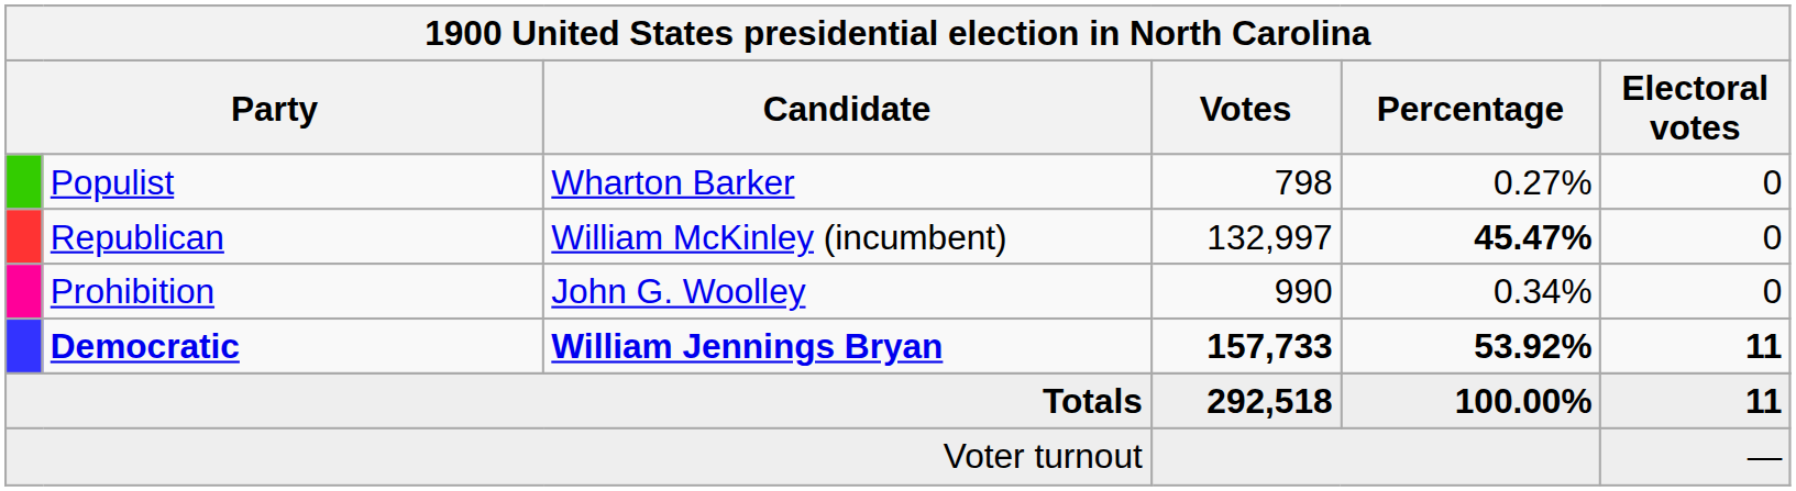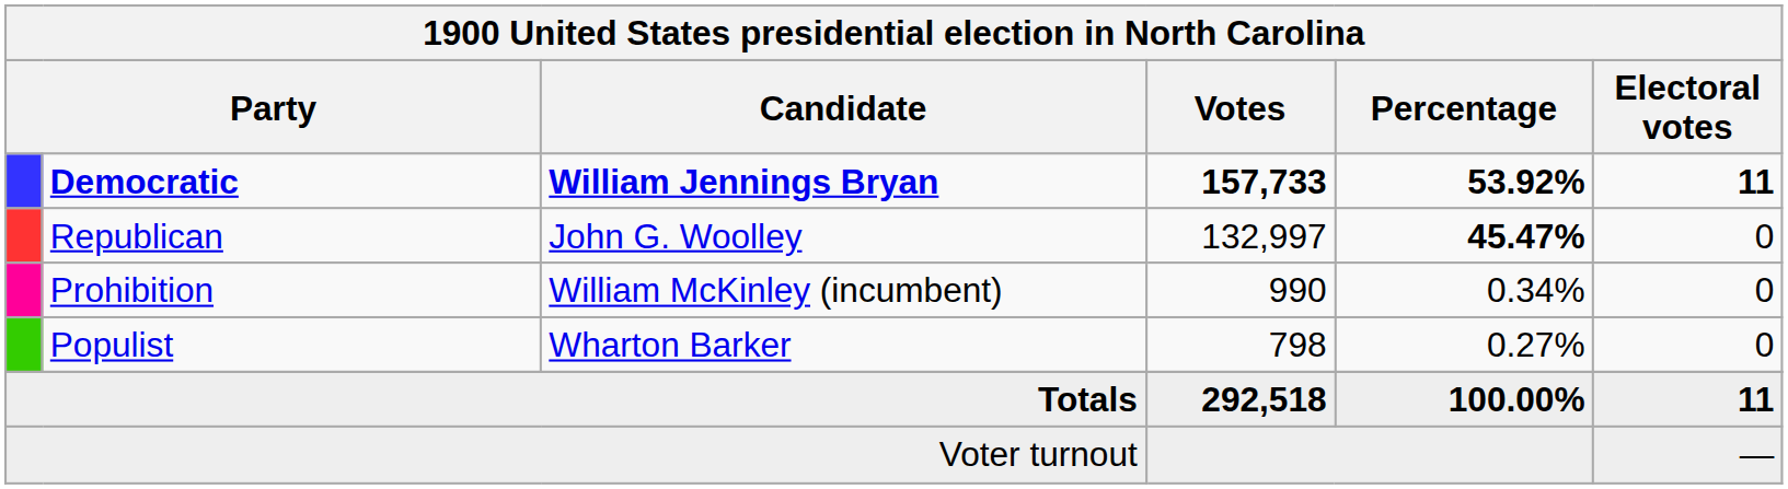rows swapped: Democratic <-> Populist
Republican | Candidate: William McKinley (incumbent) -> John G. Woolley
Prohibition | Candidate: John G. Woolley -> William McKinley (incumbent)
